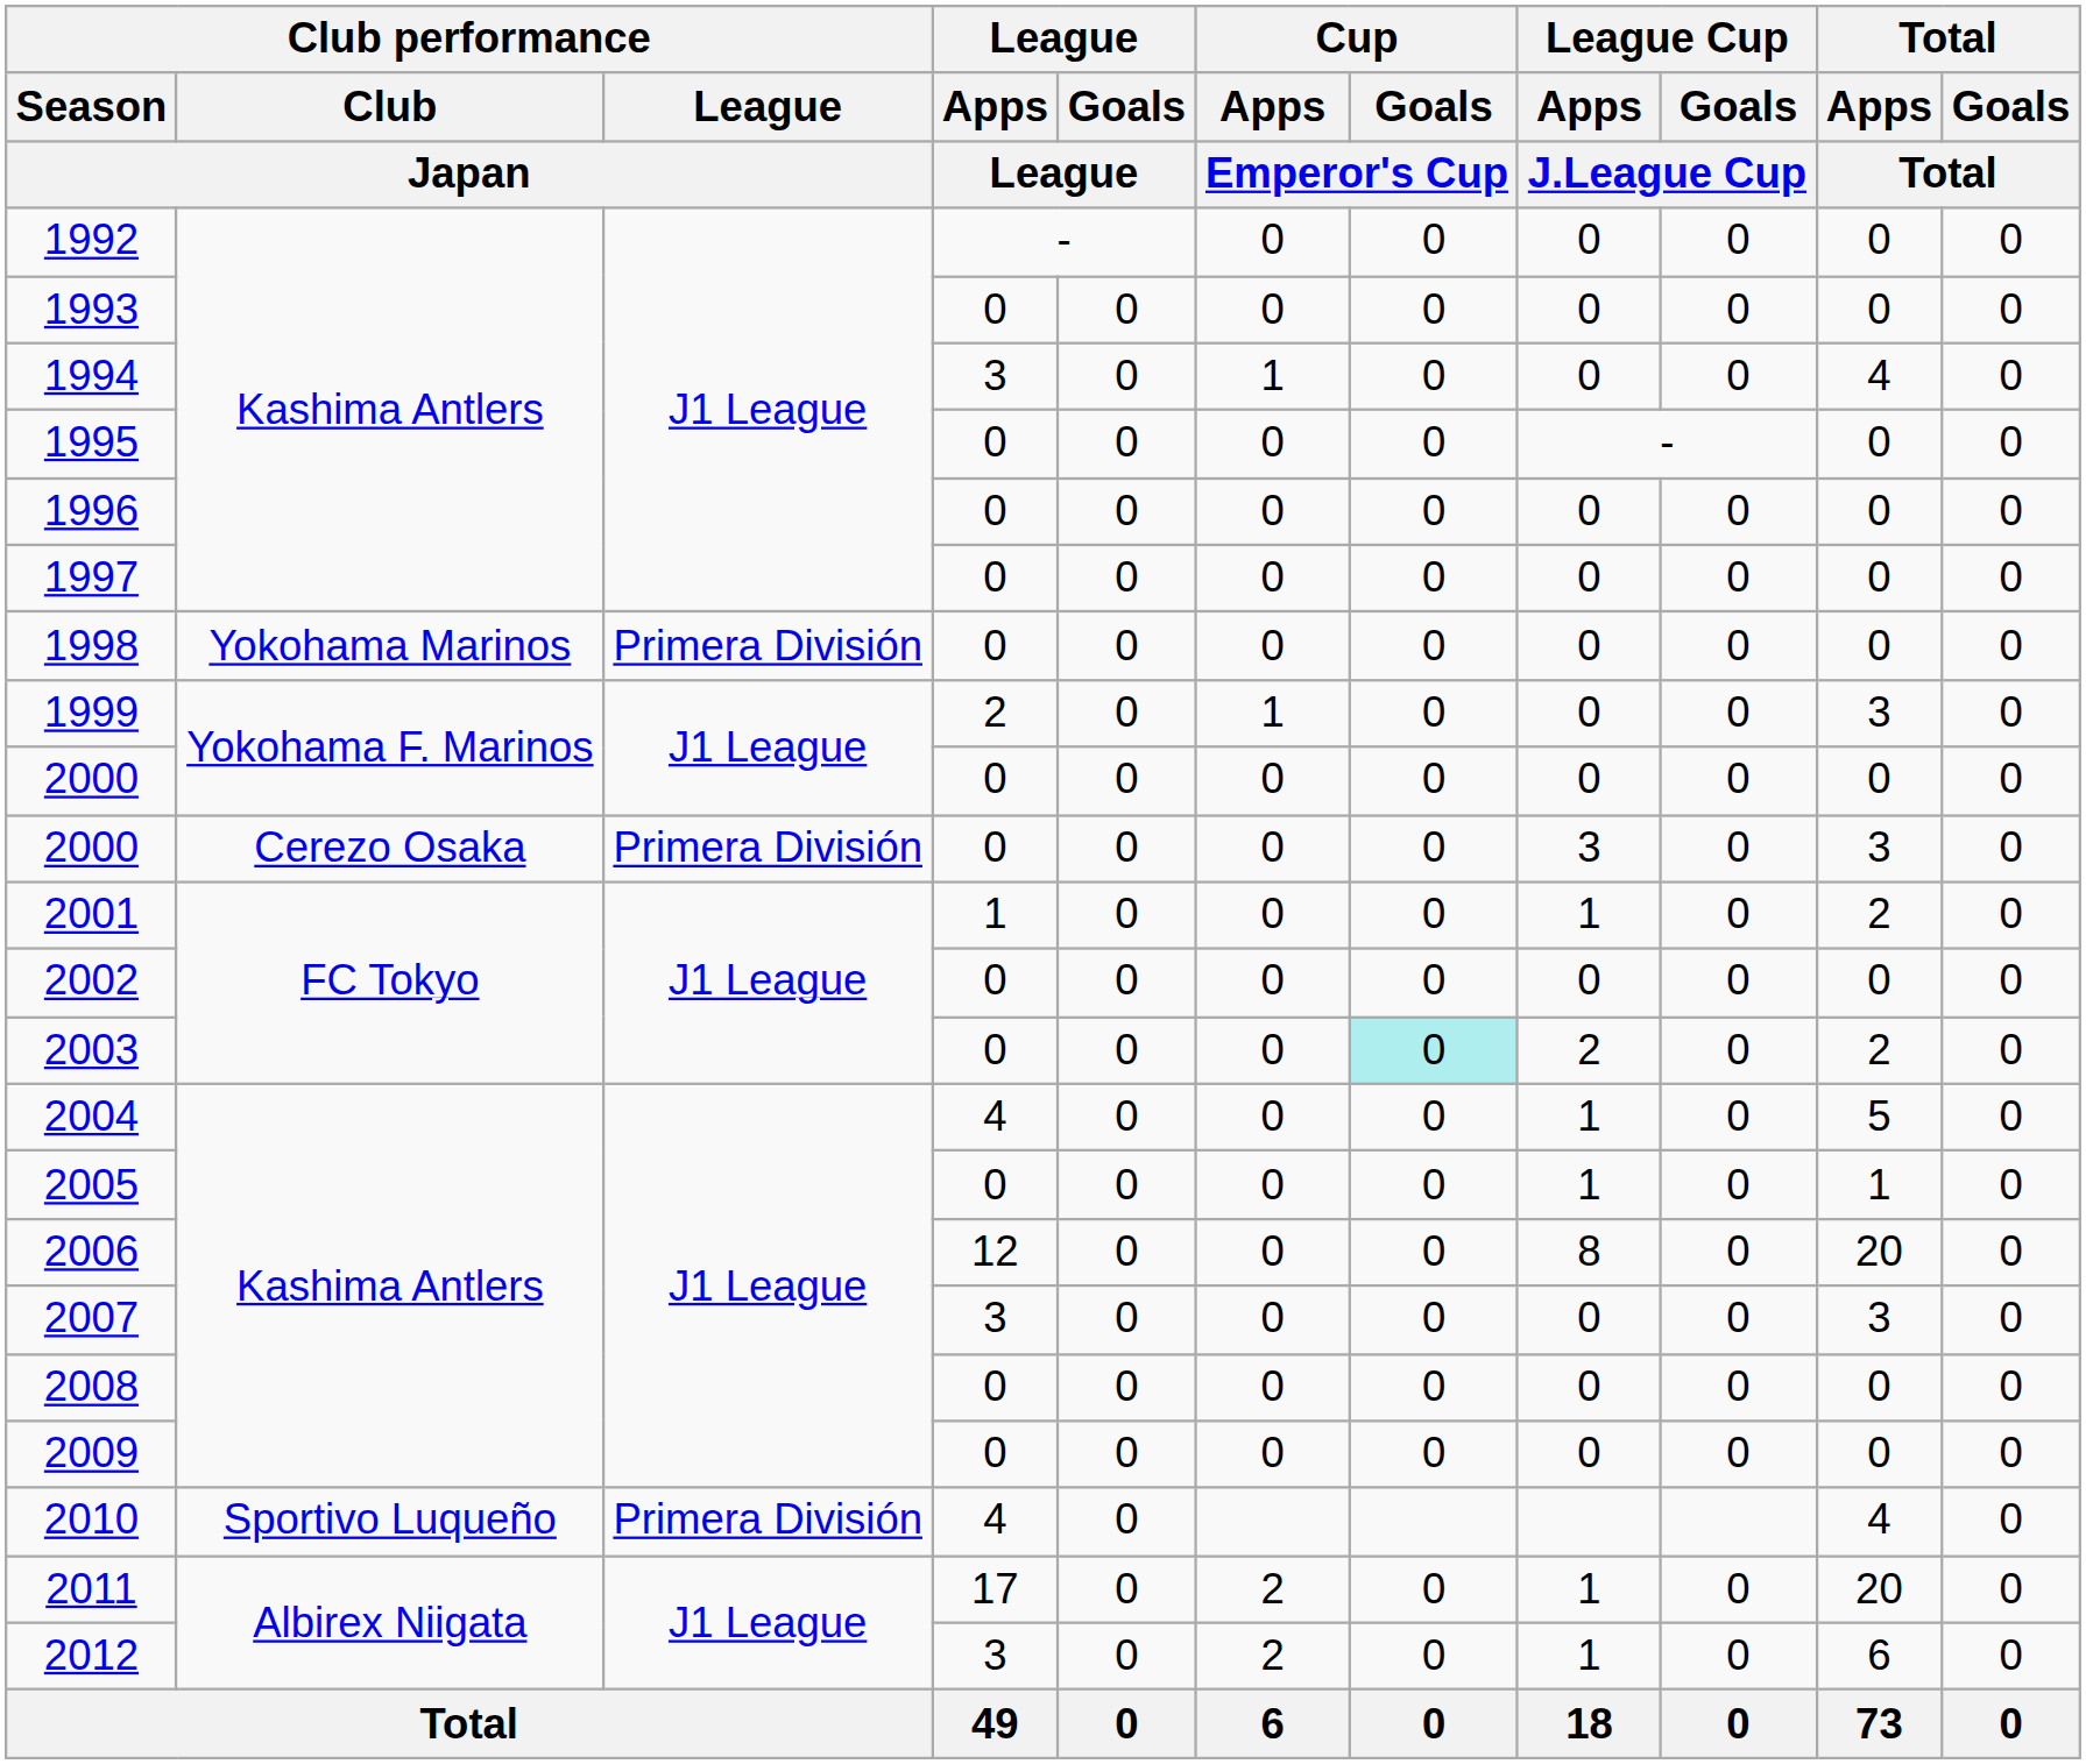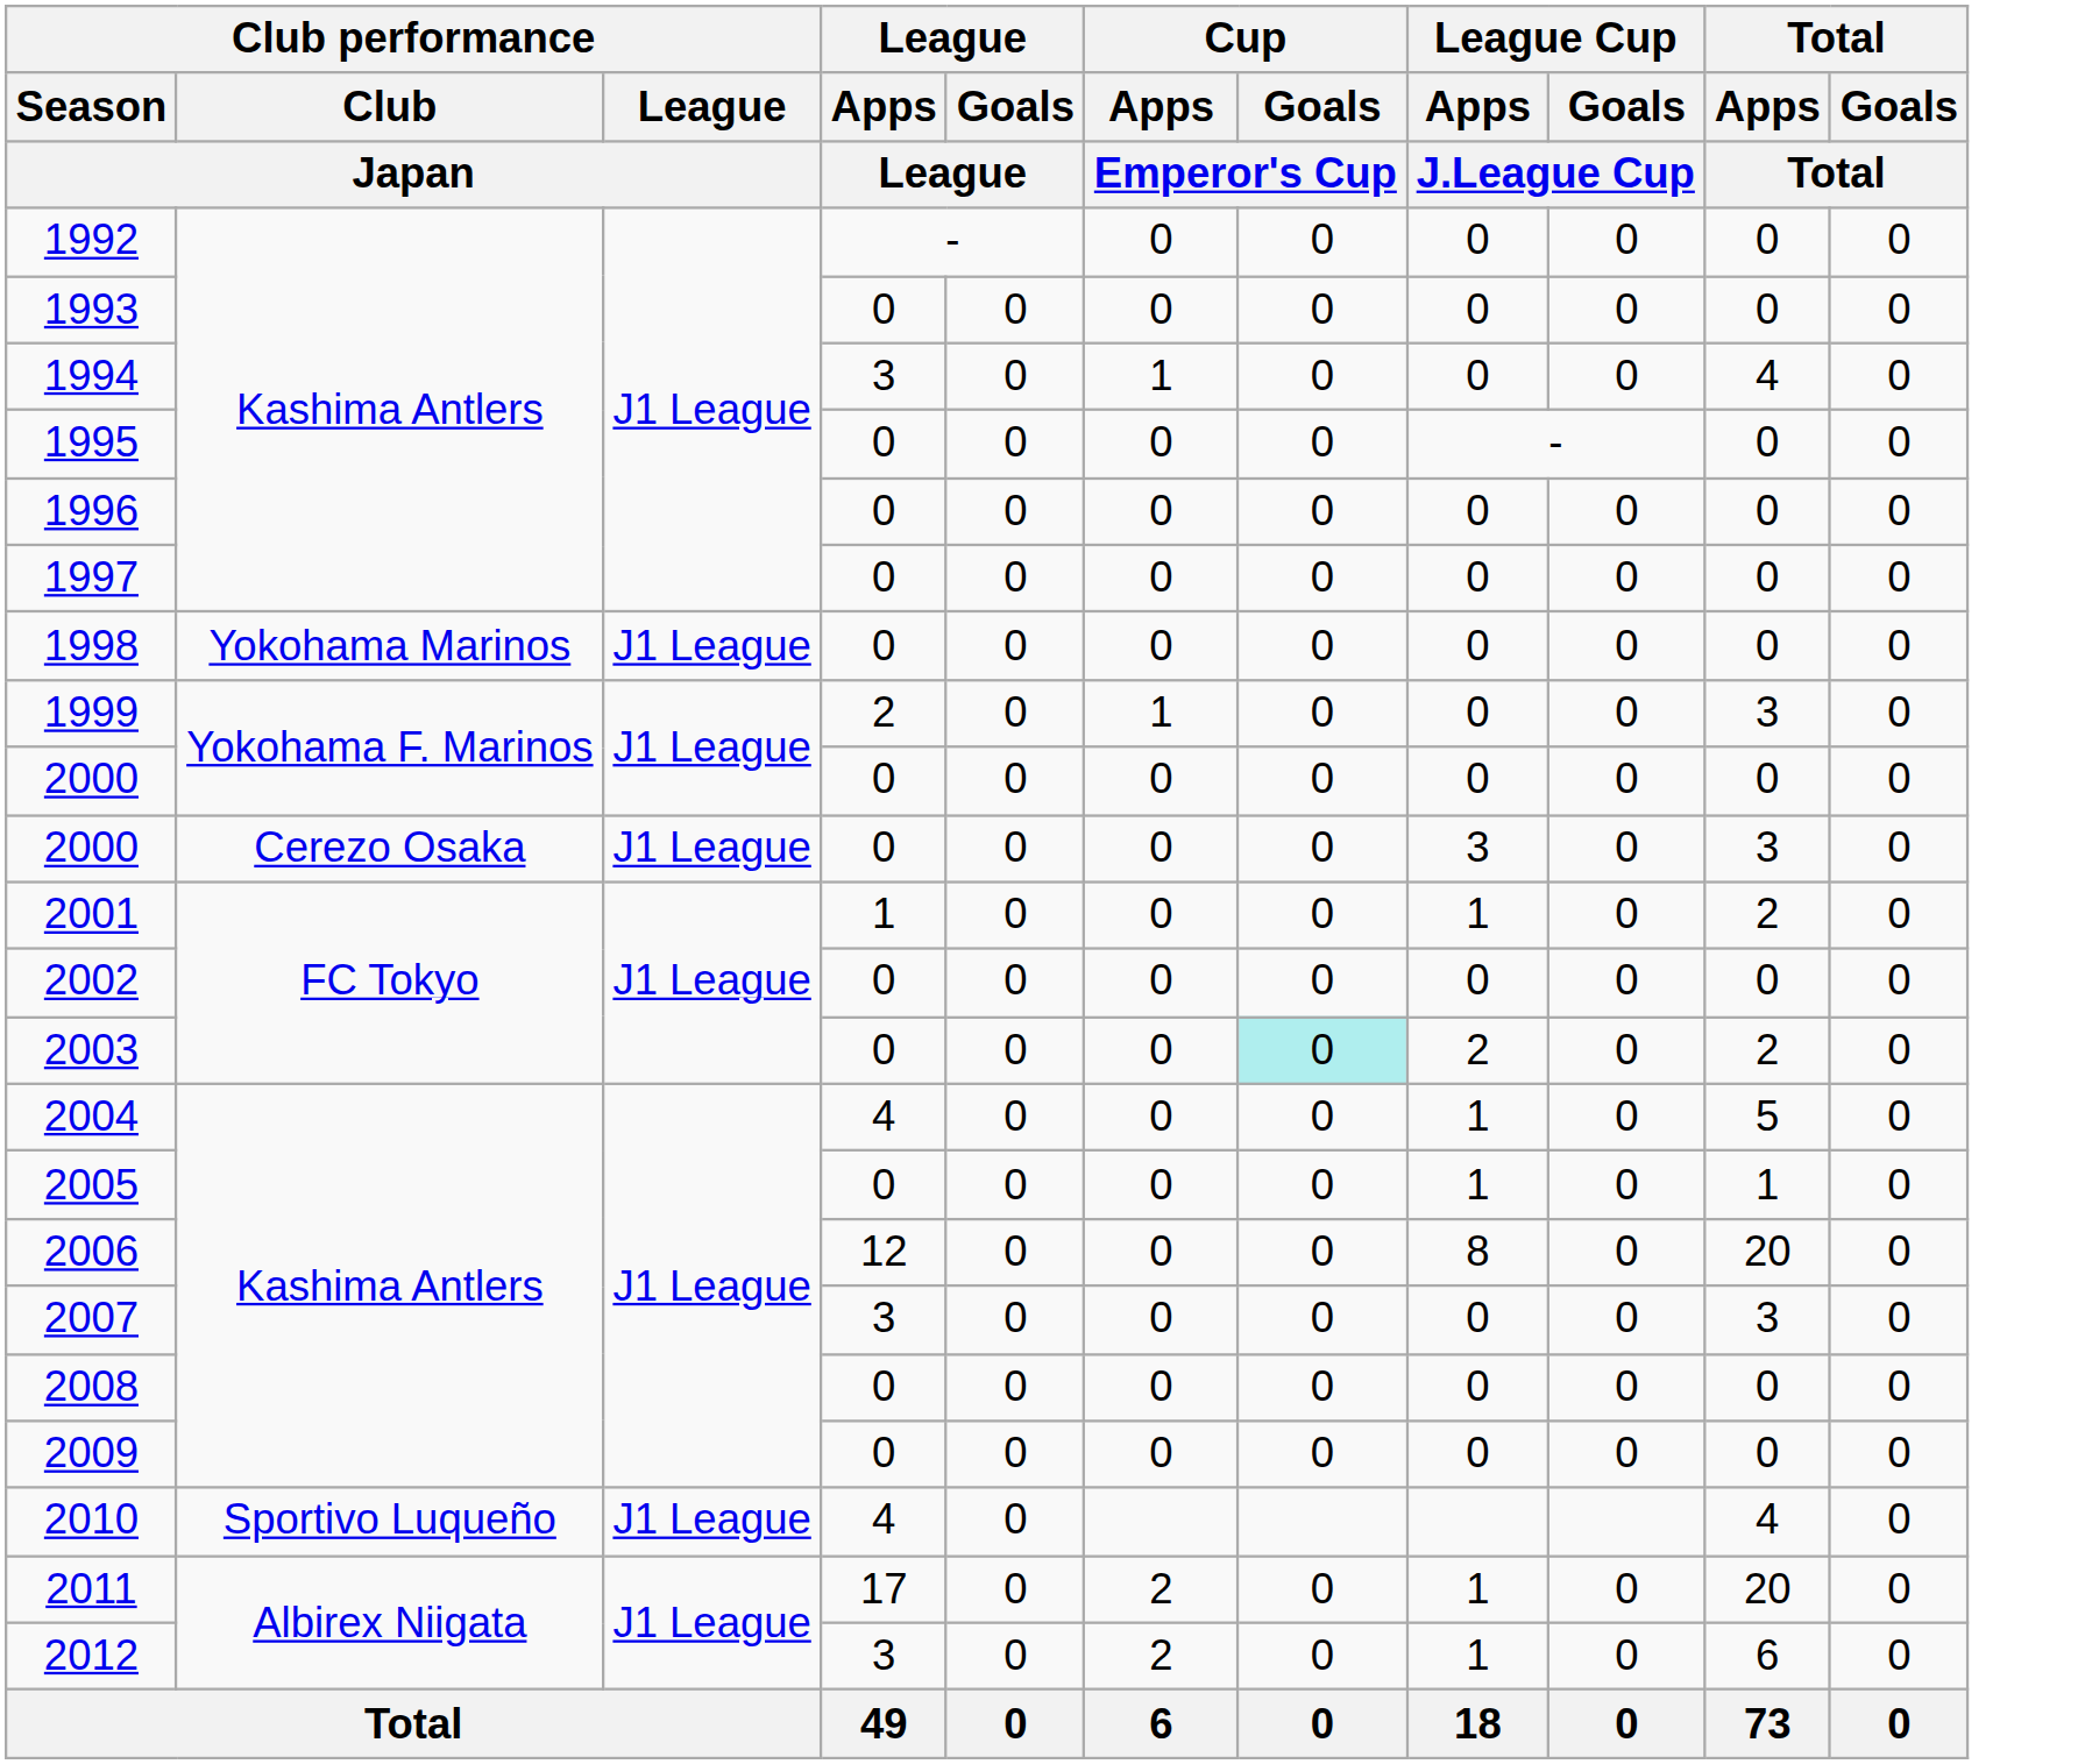1998 | Club performance / League / Japan: Primera División -> J1 League
2000 / Cerezo Osaka | Club performance / League / Japan: Primera División -> J1 League
2010 | Club performance / League / Japan: Primera División -> J1 League
